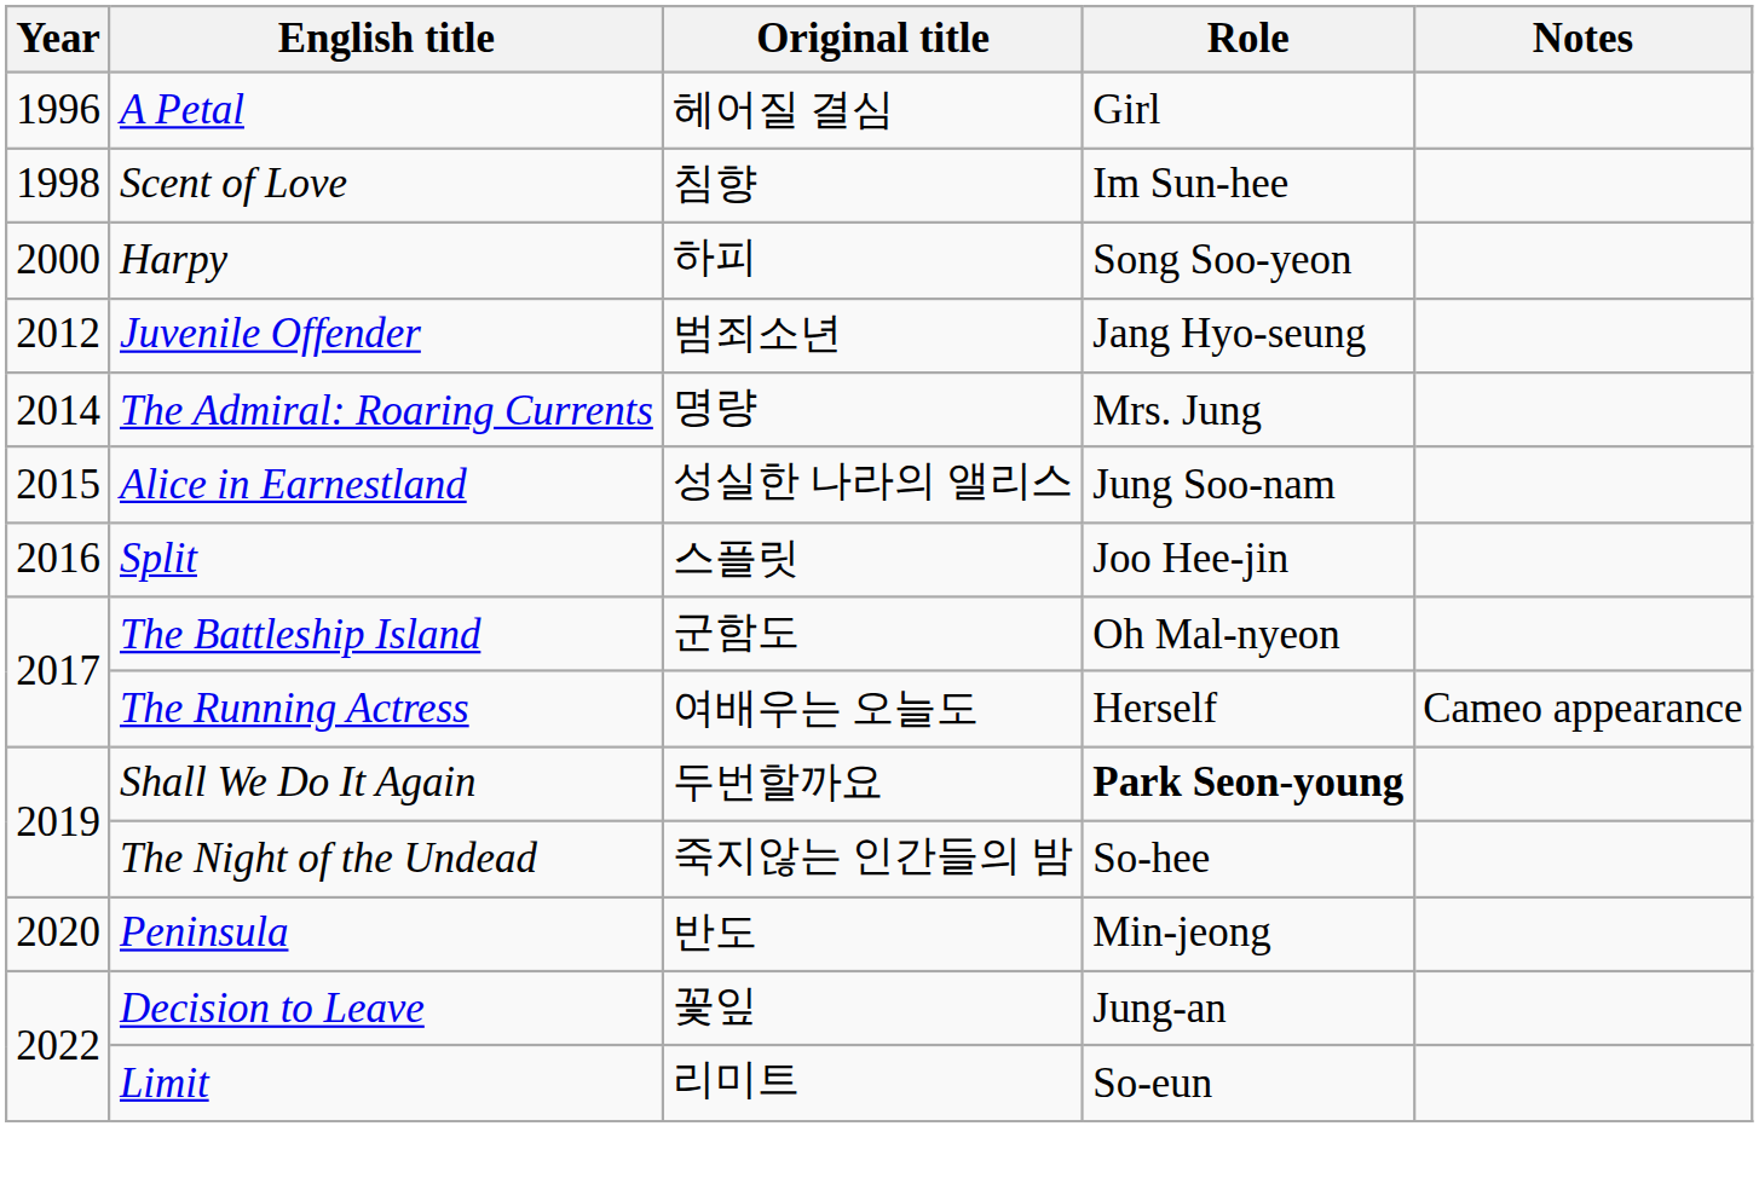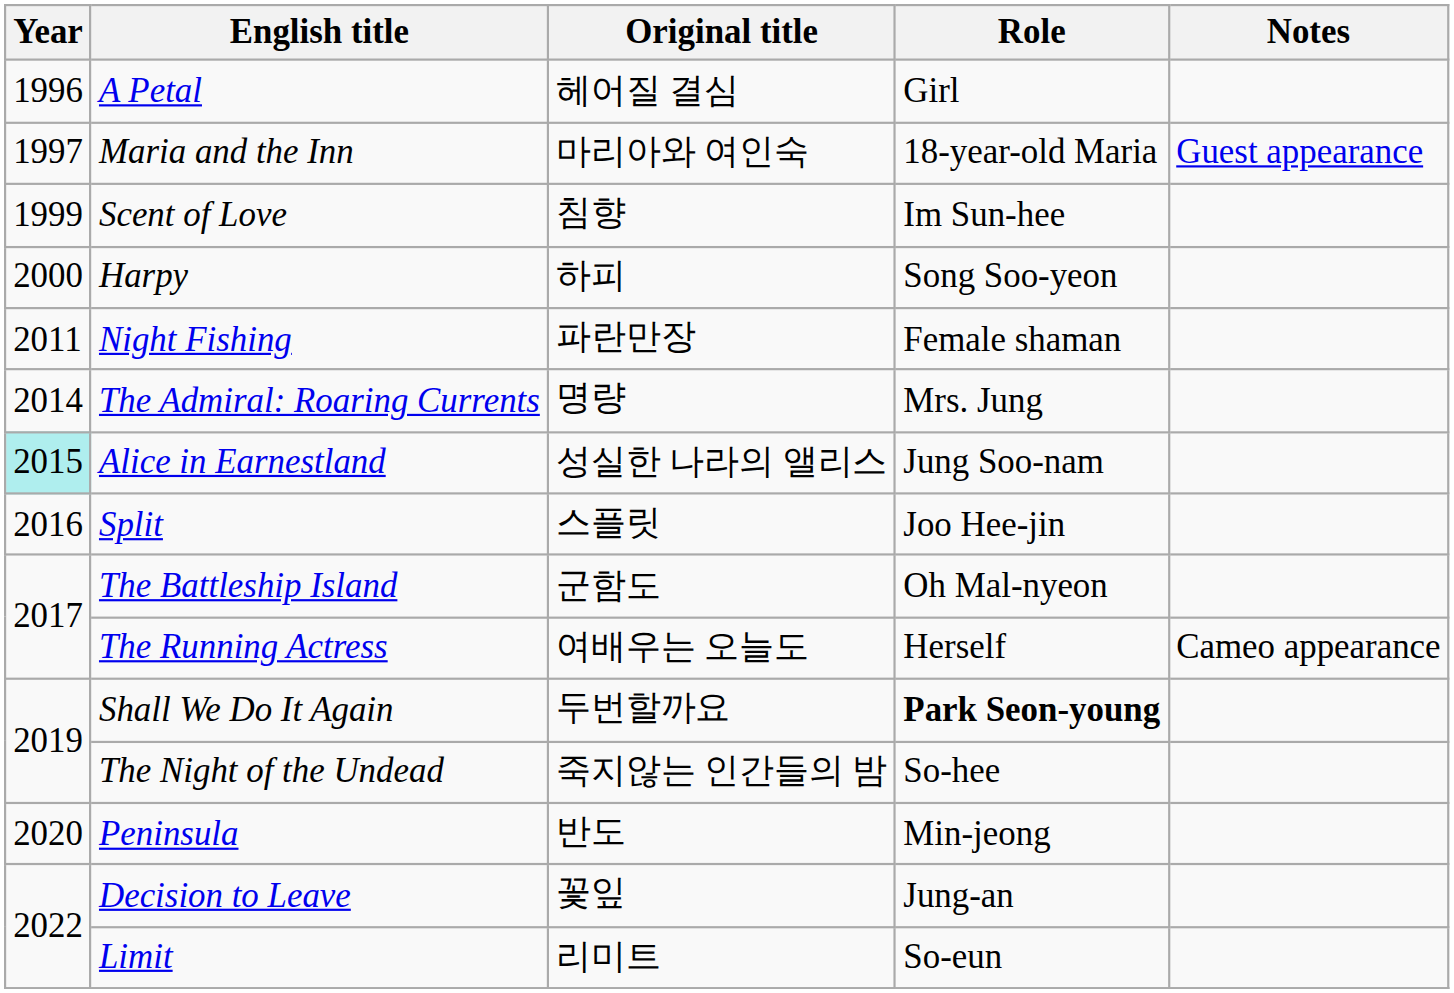+ row: 1997 | Maria and the Inn | 마리아와 여인숙 | 18-year-old Maria | Guest appearance
Scent of Love | Year: 1998 -> 1999
+ row: 2011 | Night Fishing | 파란만장 | Female shaman
- row: 2012 | Juvenile Offender | 범죄소년 | Jang Hyo-seung
Alice in Earnestland | Year: no background -> paleturquoise background
